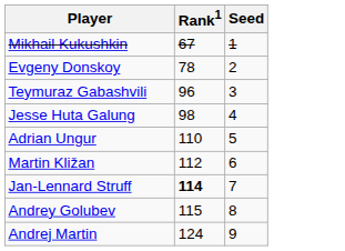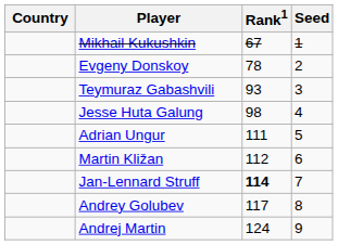+ column: Country
Teymuraz Gabashvili | Rank1: 96 -> 93
Adrian Ungur | Rank1: 110 -> 111
Andrey Golubev | Rank1: 115 -> 117
